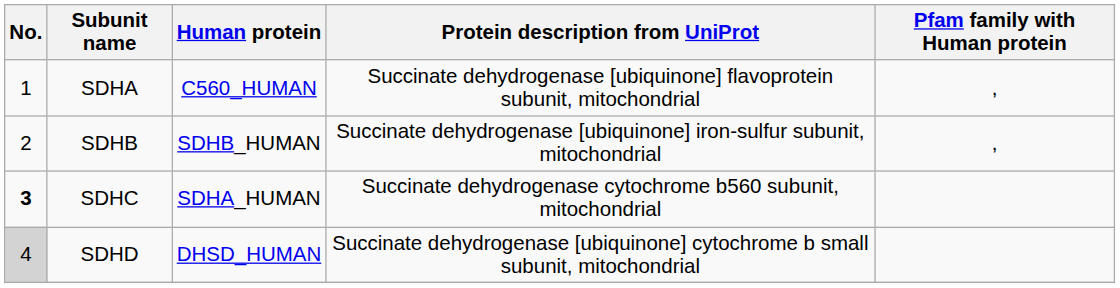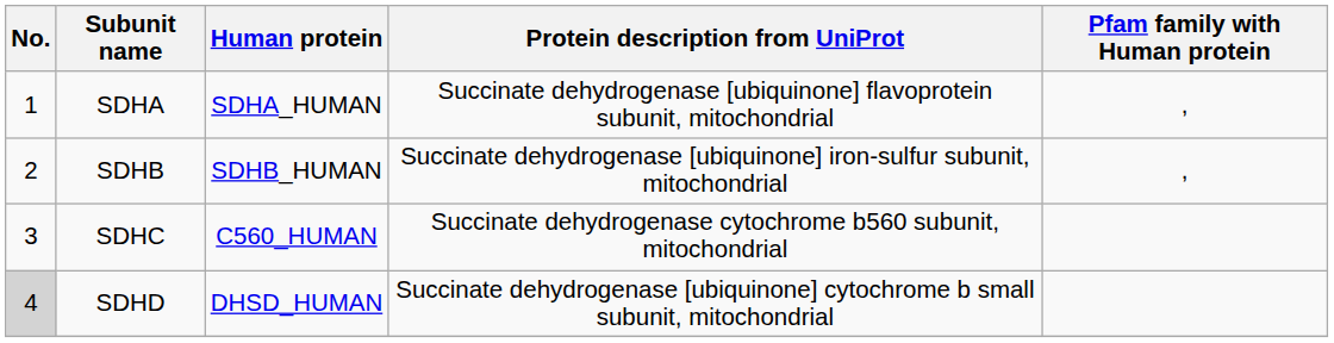SDHA | Human protein: C560_HUMAN -> SDHA_HUMAN
SDHC | No.: bold -> normal
SDHC | Human protein: SDHA_HUMAN -> C560_HUMAN
